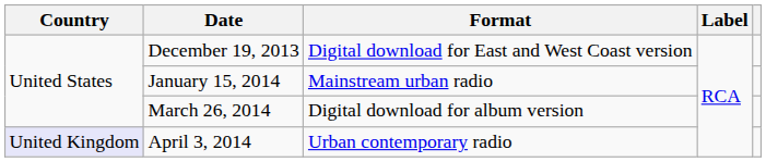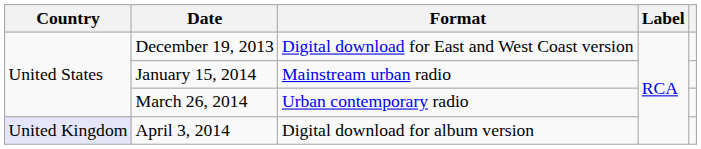March 26, 2014 | Format: Digital download for album version -> Urban contemporary radio
April 3, 2014 | Format: Urban contemporary radio -> Digital download for album version
